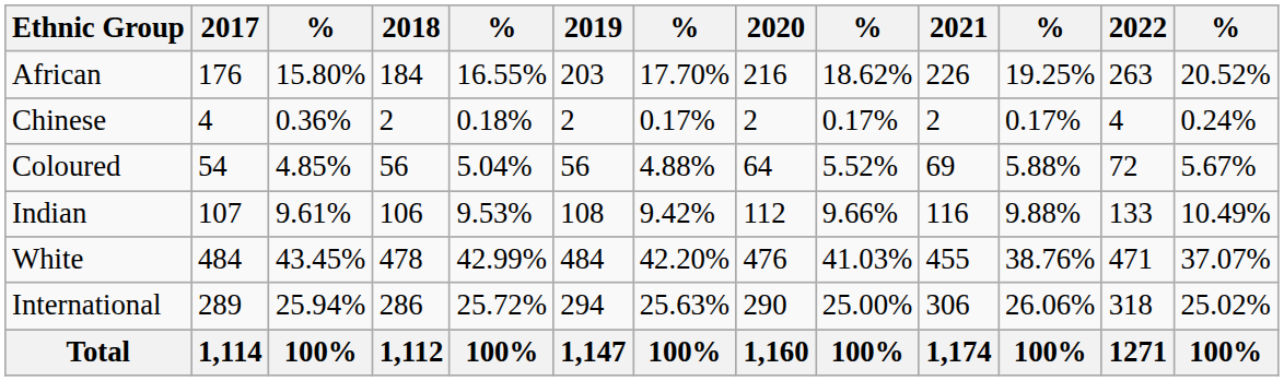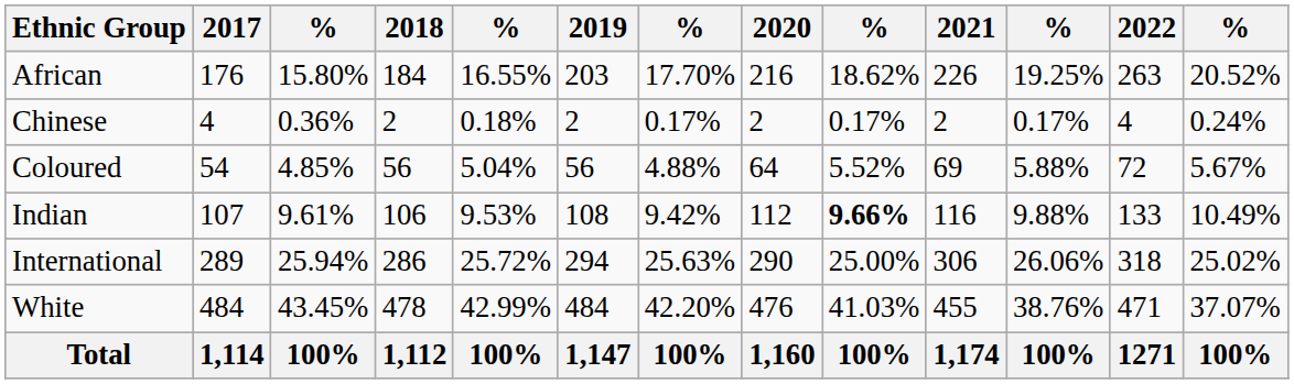Indian | column 9: normal -> bold
rows swapped: White <-> International
